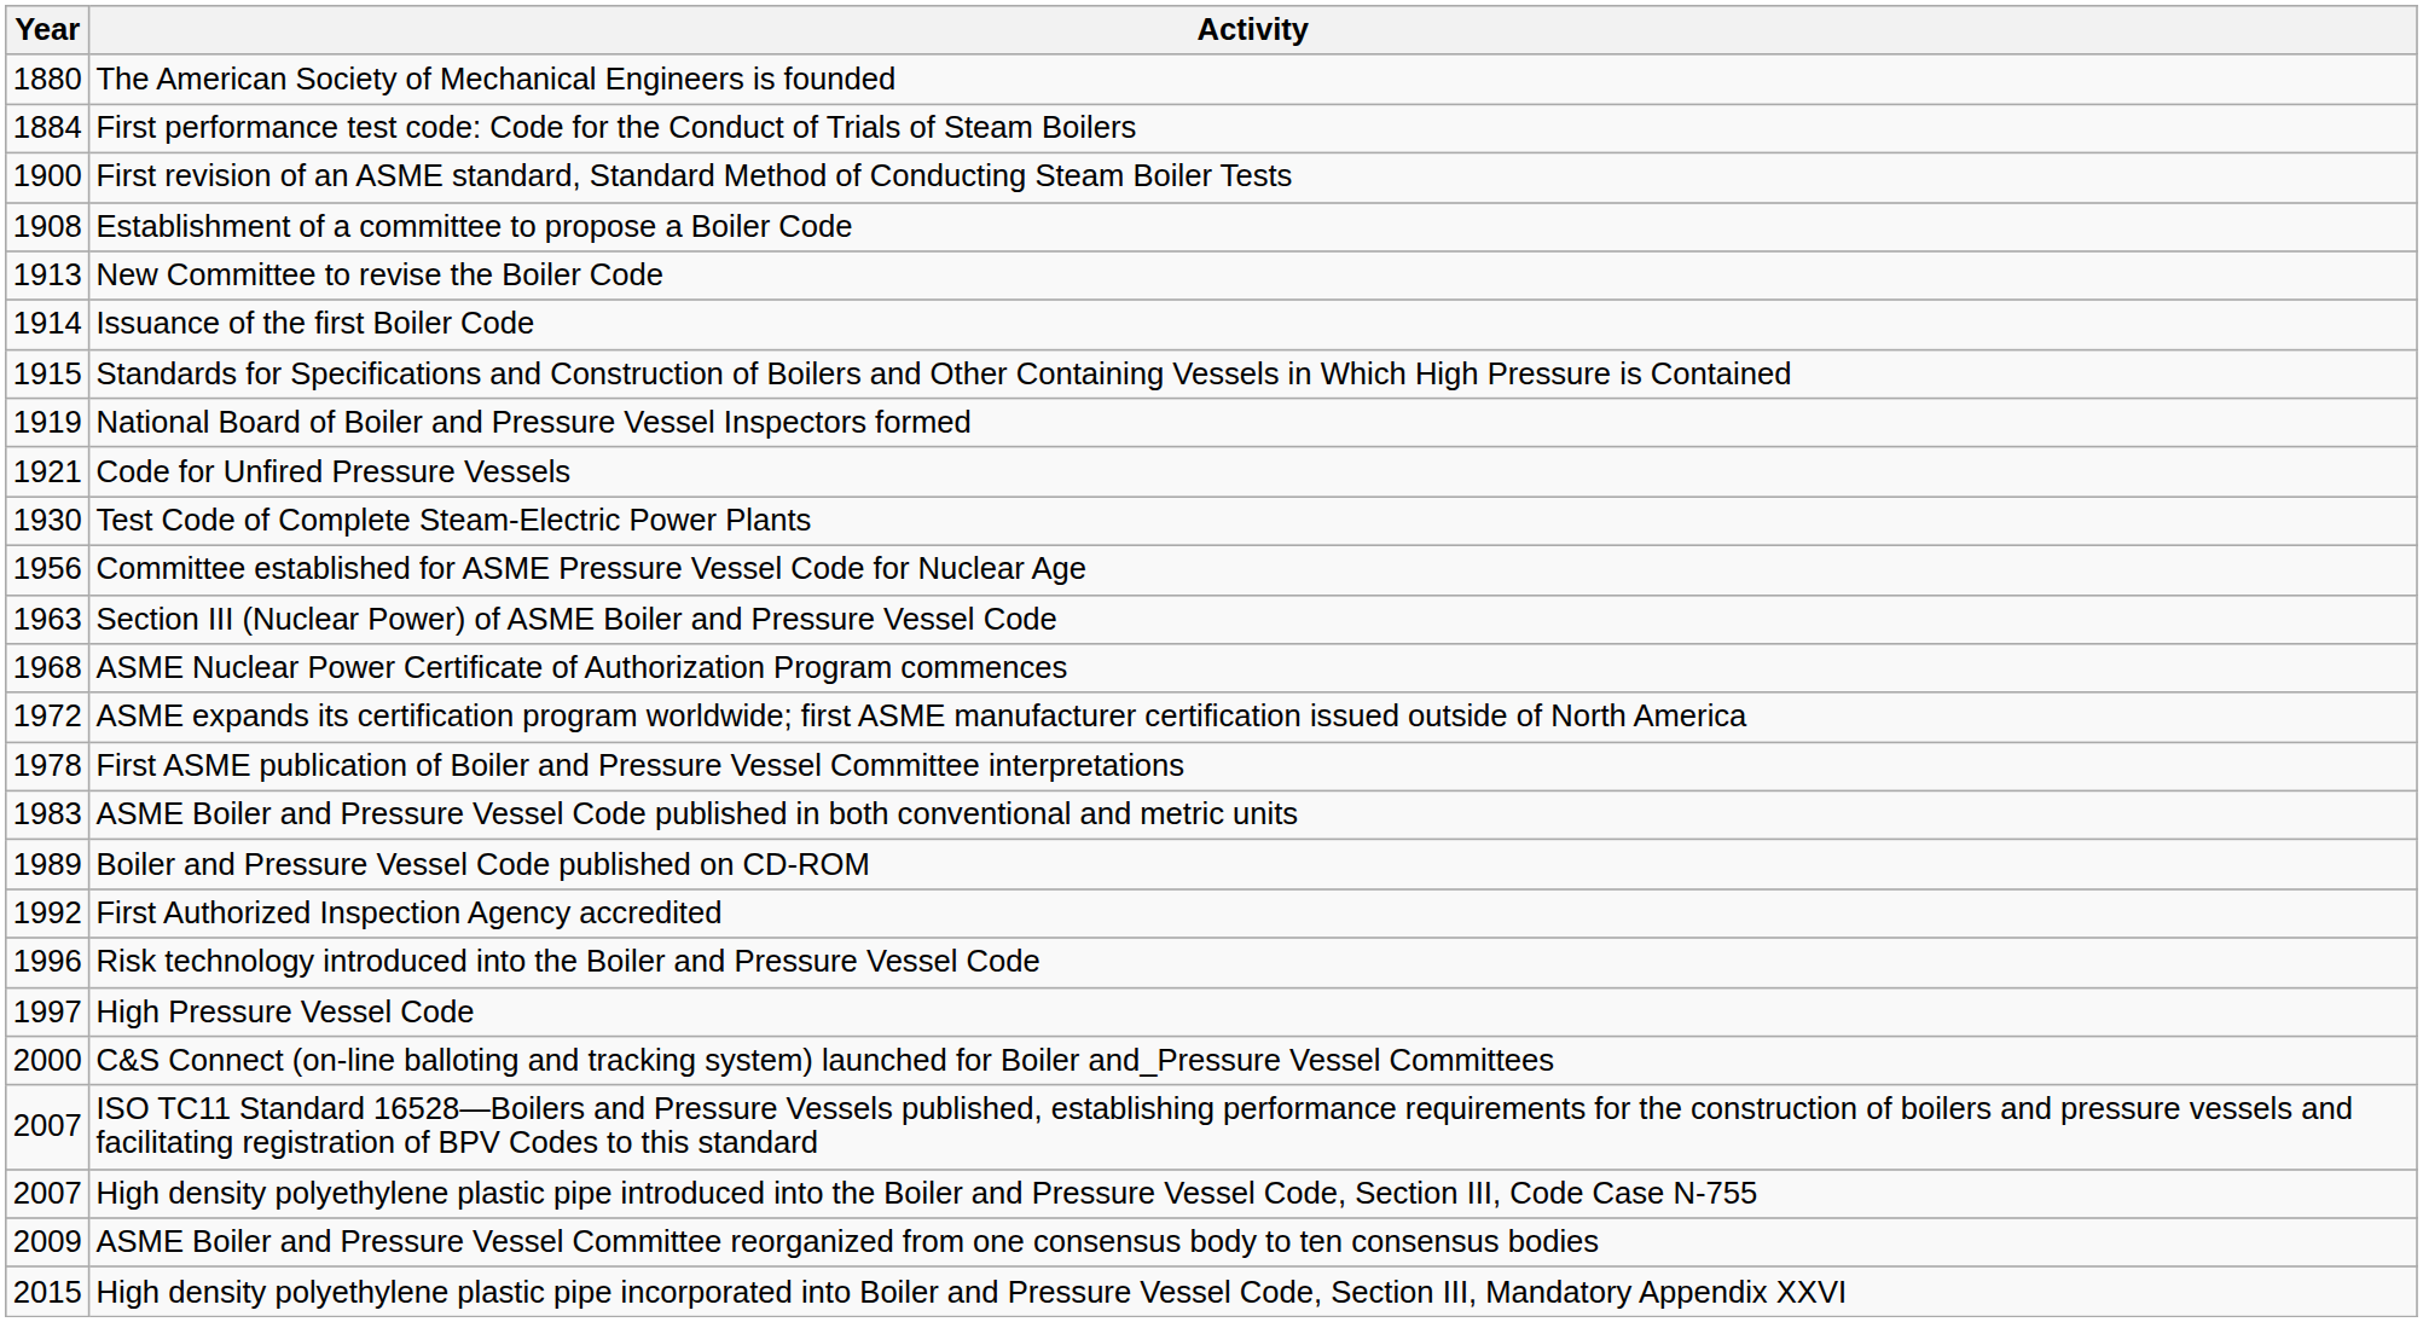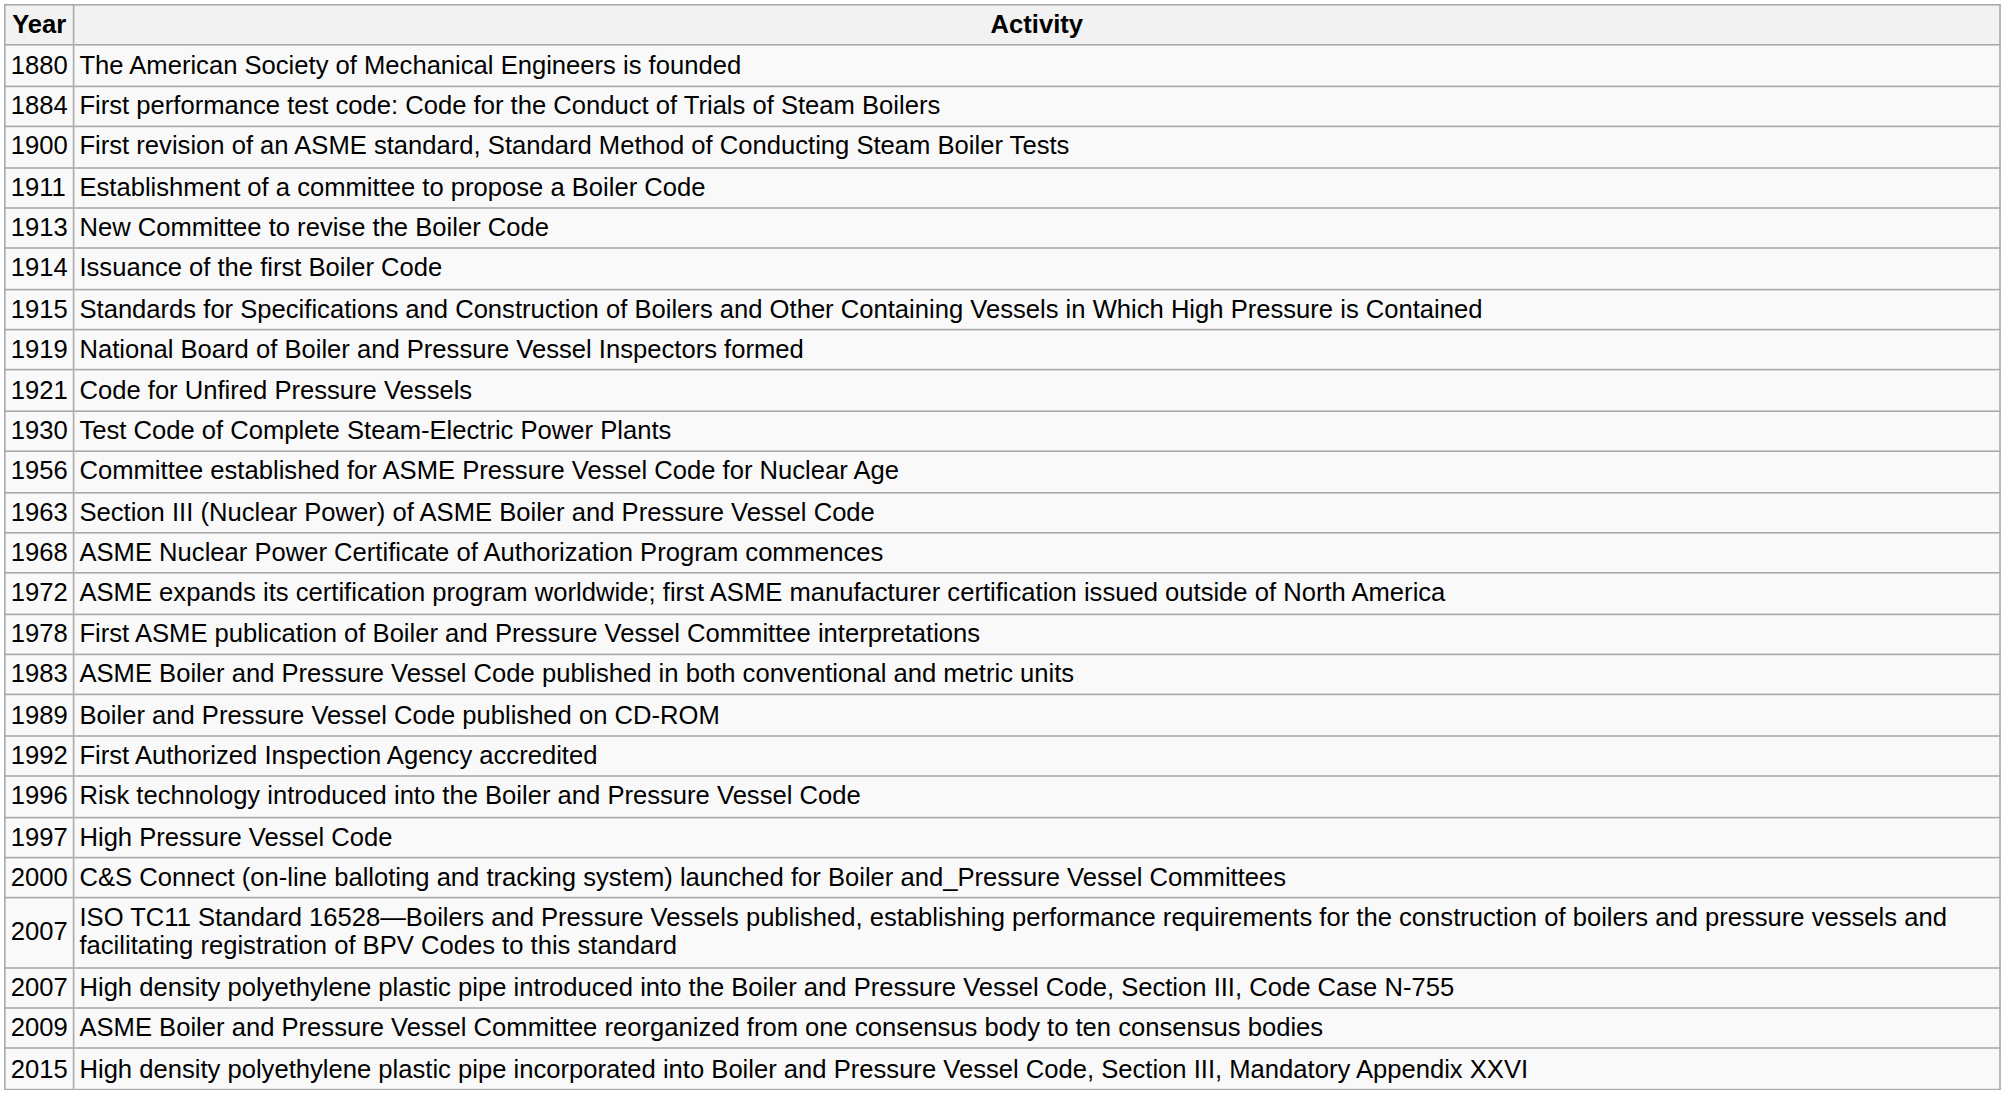Establishment of a committee to propose a Boiler Code | Year: 1908 -> 1911
